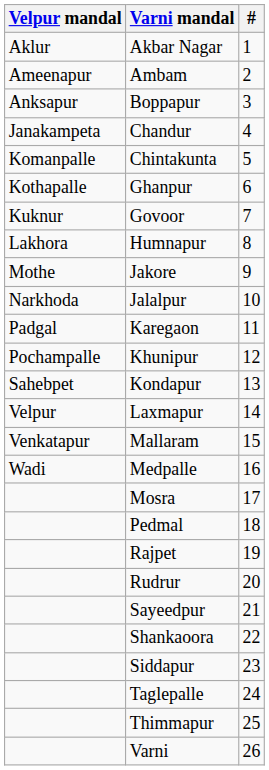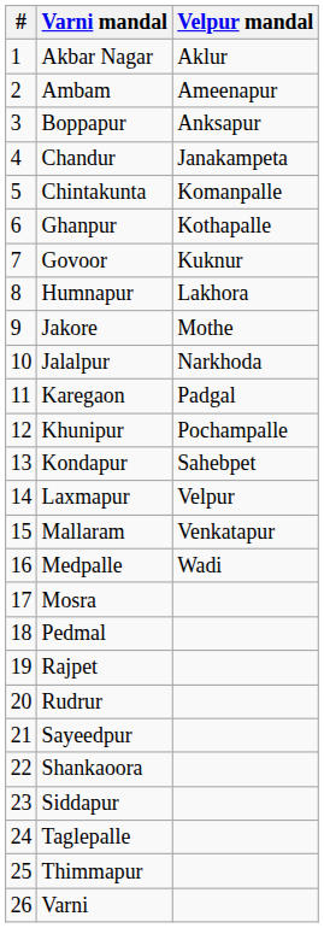columns swapped: # <-> Velpur mandal
